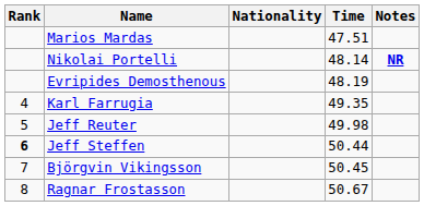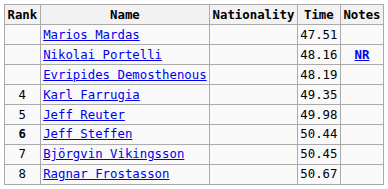Nikolai Portelli | Time: 48.14 -> 48.16
